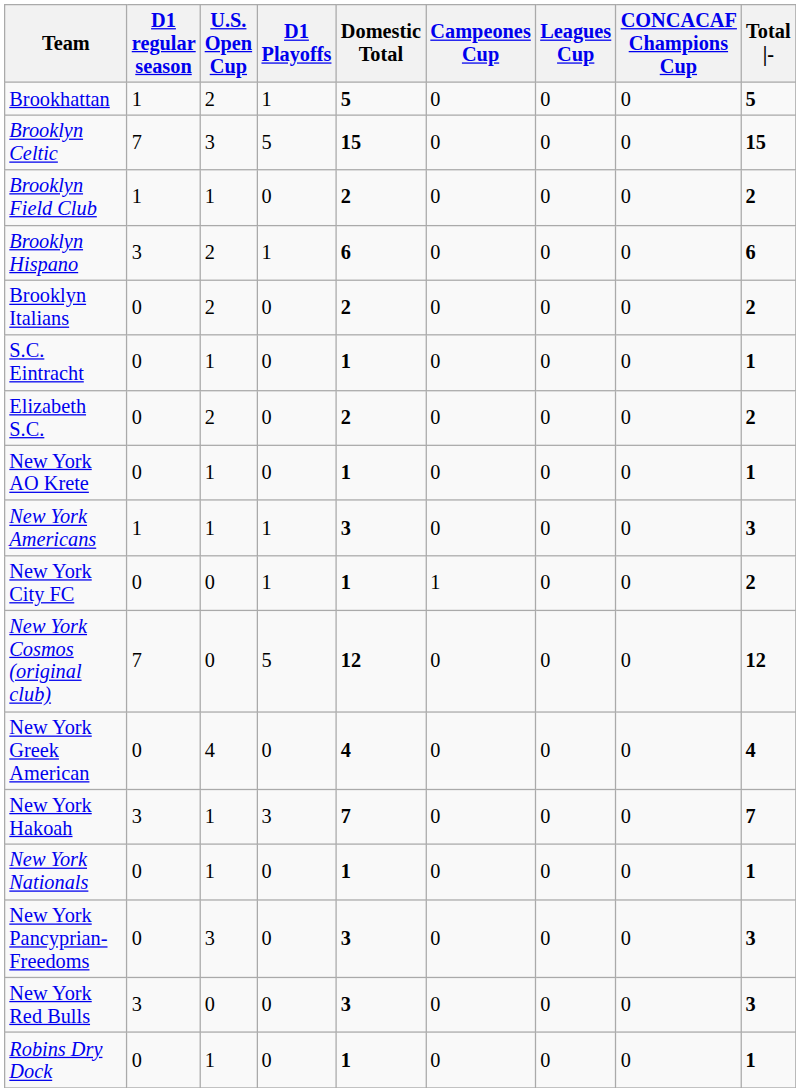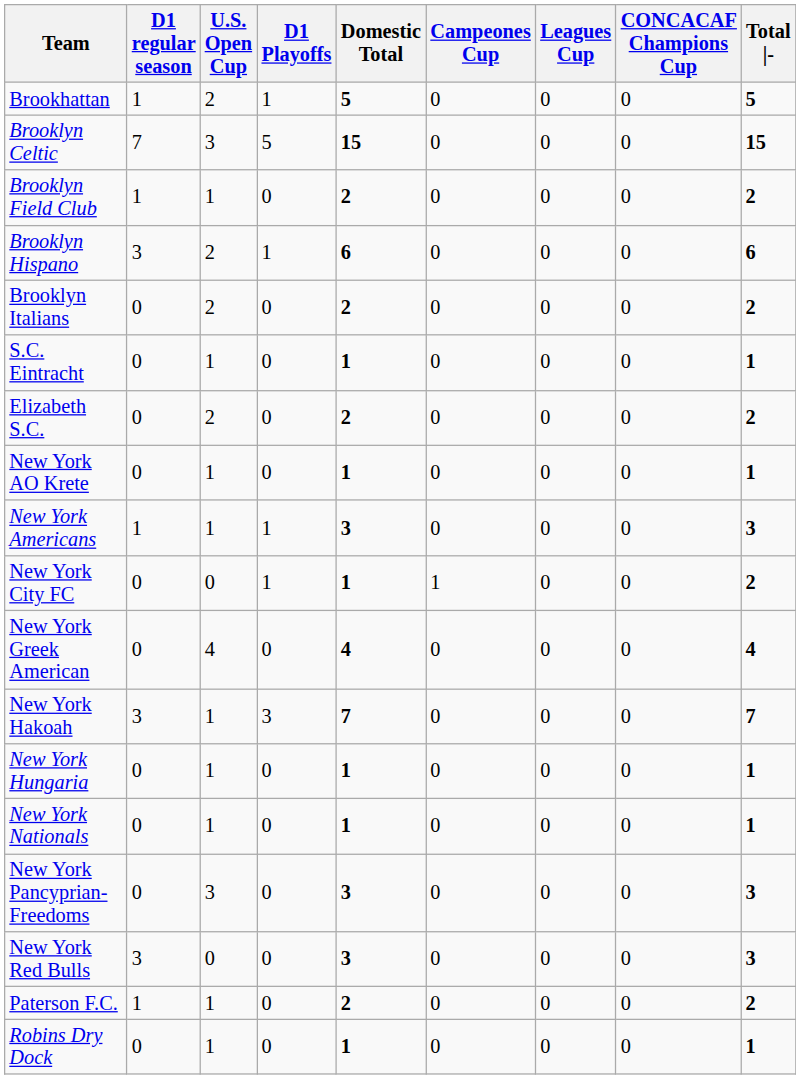- row: New York Cosmos (original club) | 7 | 0 | 5 | 12 | 0 | 0 | 0 | 12
+ row: New York Hungaria | 0 | 1 | 0 | 1 | 0 | 0 | 0 | 1
+ row: Paterson F.C. | 1 | 1 | 0 | 2 | 0 | 0 | 0 | 2
